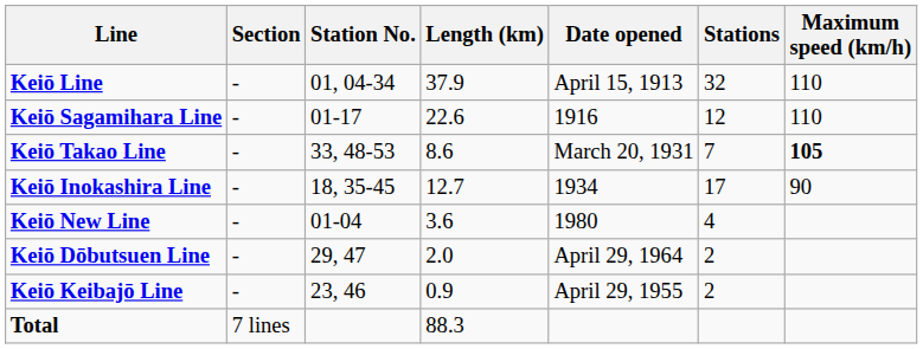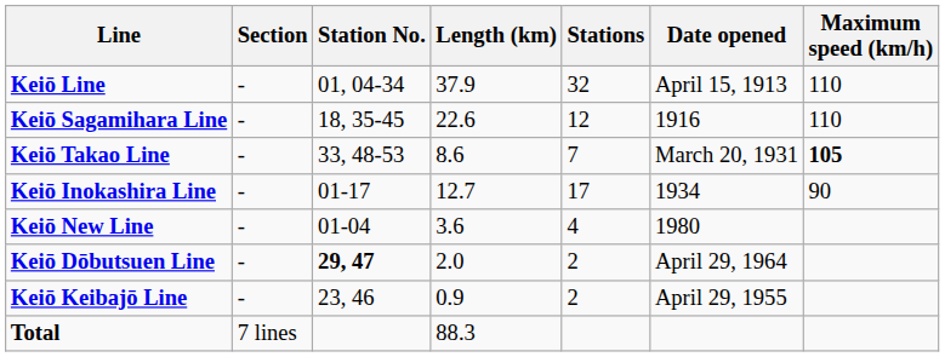columns swapped: Stations <-> Date opened
Keiō Sagamihara Line | Station No.: 01-17 -> 18, 35-45
Keiō Inokashira Line | Station No.: 18, 35-45 -> 01-17
Keiō Dōbutsuen Line | Station No.: normal -> bold
